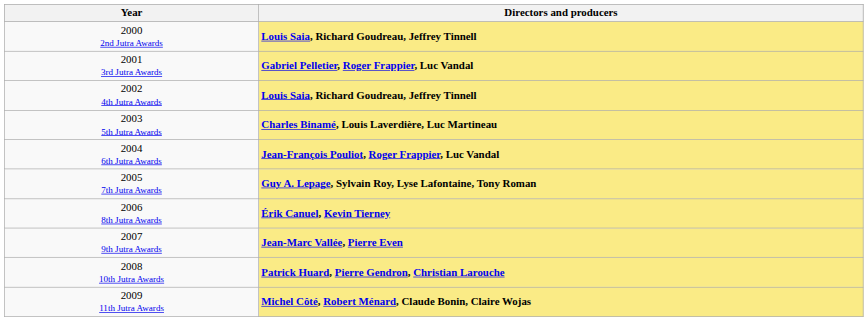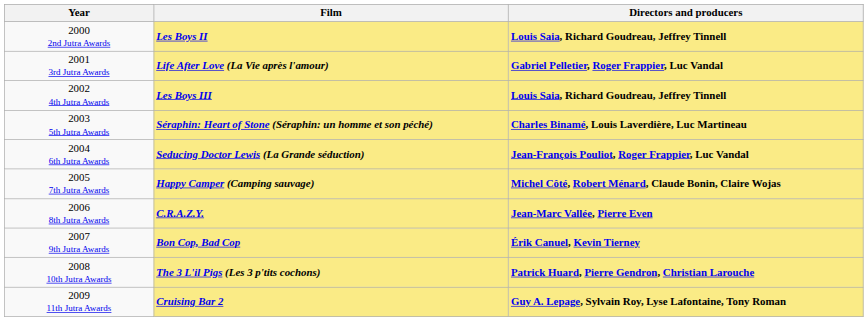+ column: Film | Les Boys II | Life After Love (La Vie après l'amour) | Les Boys III | Séraphin: Heart of Stone (Séraphin: un homme et son péché) | Seducing Doctor Lewis (La Grande séduction) | Happy Camper (Camping sauvage) | C.R.A.Z.Y. | Bon Cop, Bad Cop | The 3 L'il Pigs (Les 3 p'tits cochons) | Cruising Bar 2
2005 7th Jutra Awards | Directors and producers: Guy A. Lepage, Sylvain Roy, Lyse Lafontaine, Tony Roman -> Michel Côté, Robert Ménard, Claude Bonin, Claire Wojas
2006 8th Jutra Awards | Directors and producers: Érik Canuel, Kevin Tierney -> Jean-Marc Vallée, Pierre Even
2007 9th Jutra Awards | Directors and producers: Jean-Marc Vallée, Pierre Even -> Érik Canuel, Kevin Tierney
2009 11th Jutra Awards | Directors and producers: Michel Côté, Robert Ménard, Claude Bonin, Claire Wojas -> Guy A. Lepage, Sylvain Roy, Lyse Lafontaine, Tony Roman
